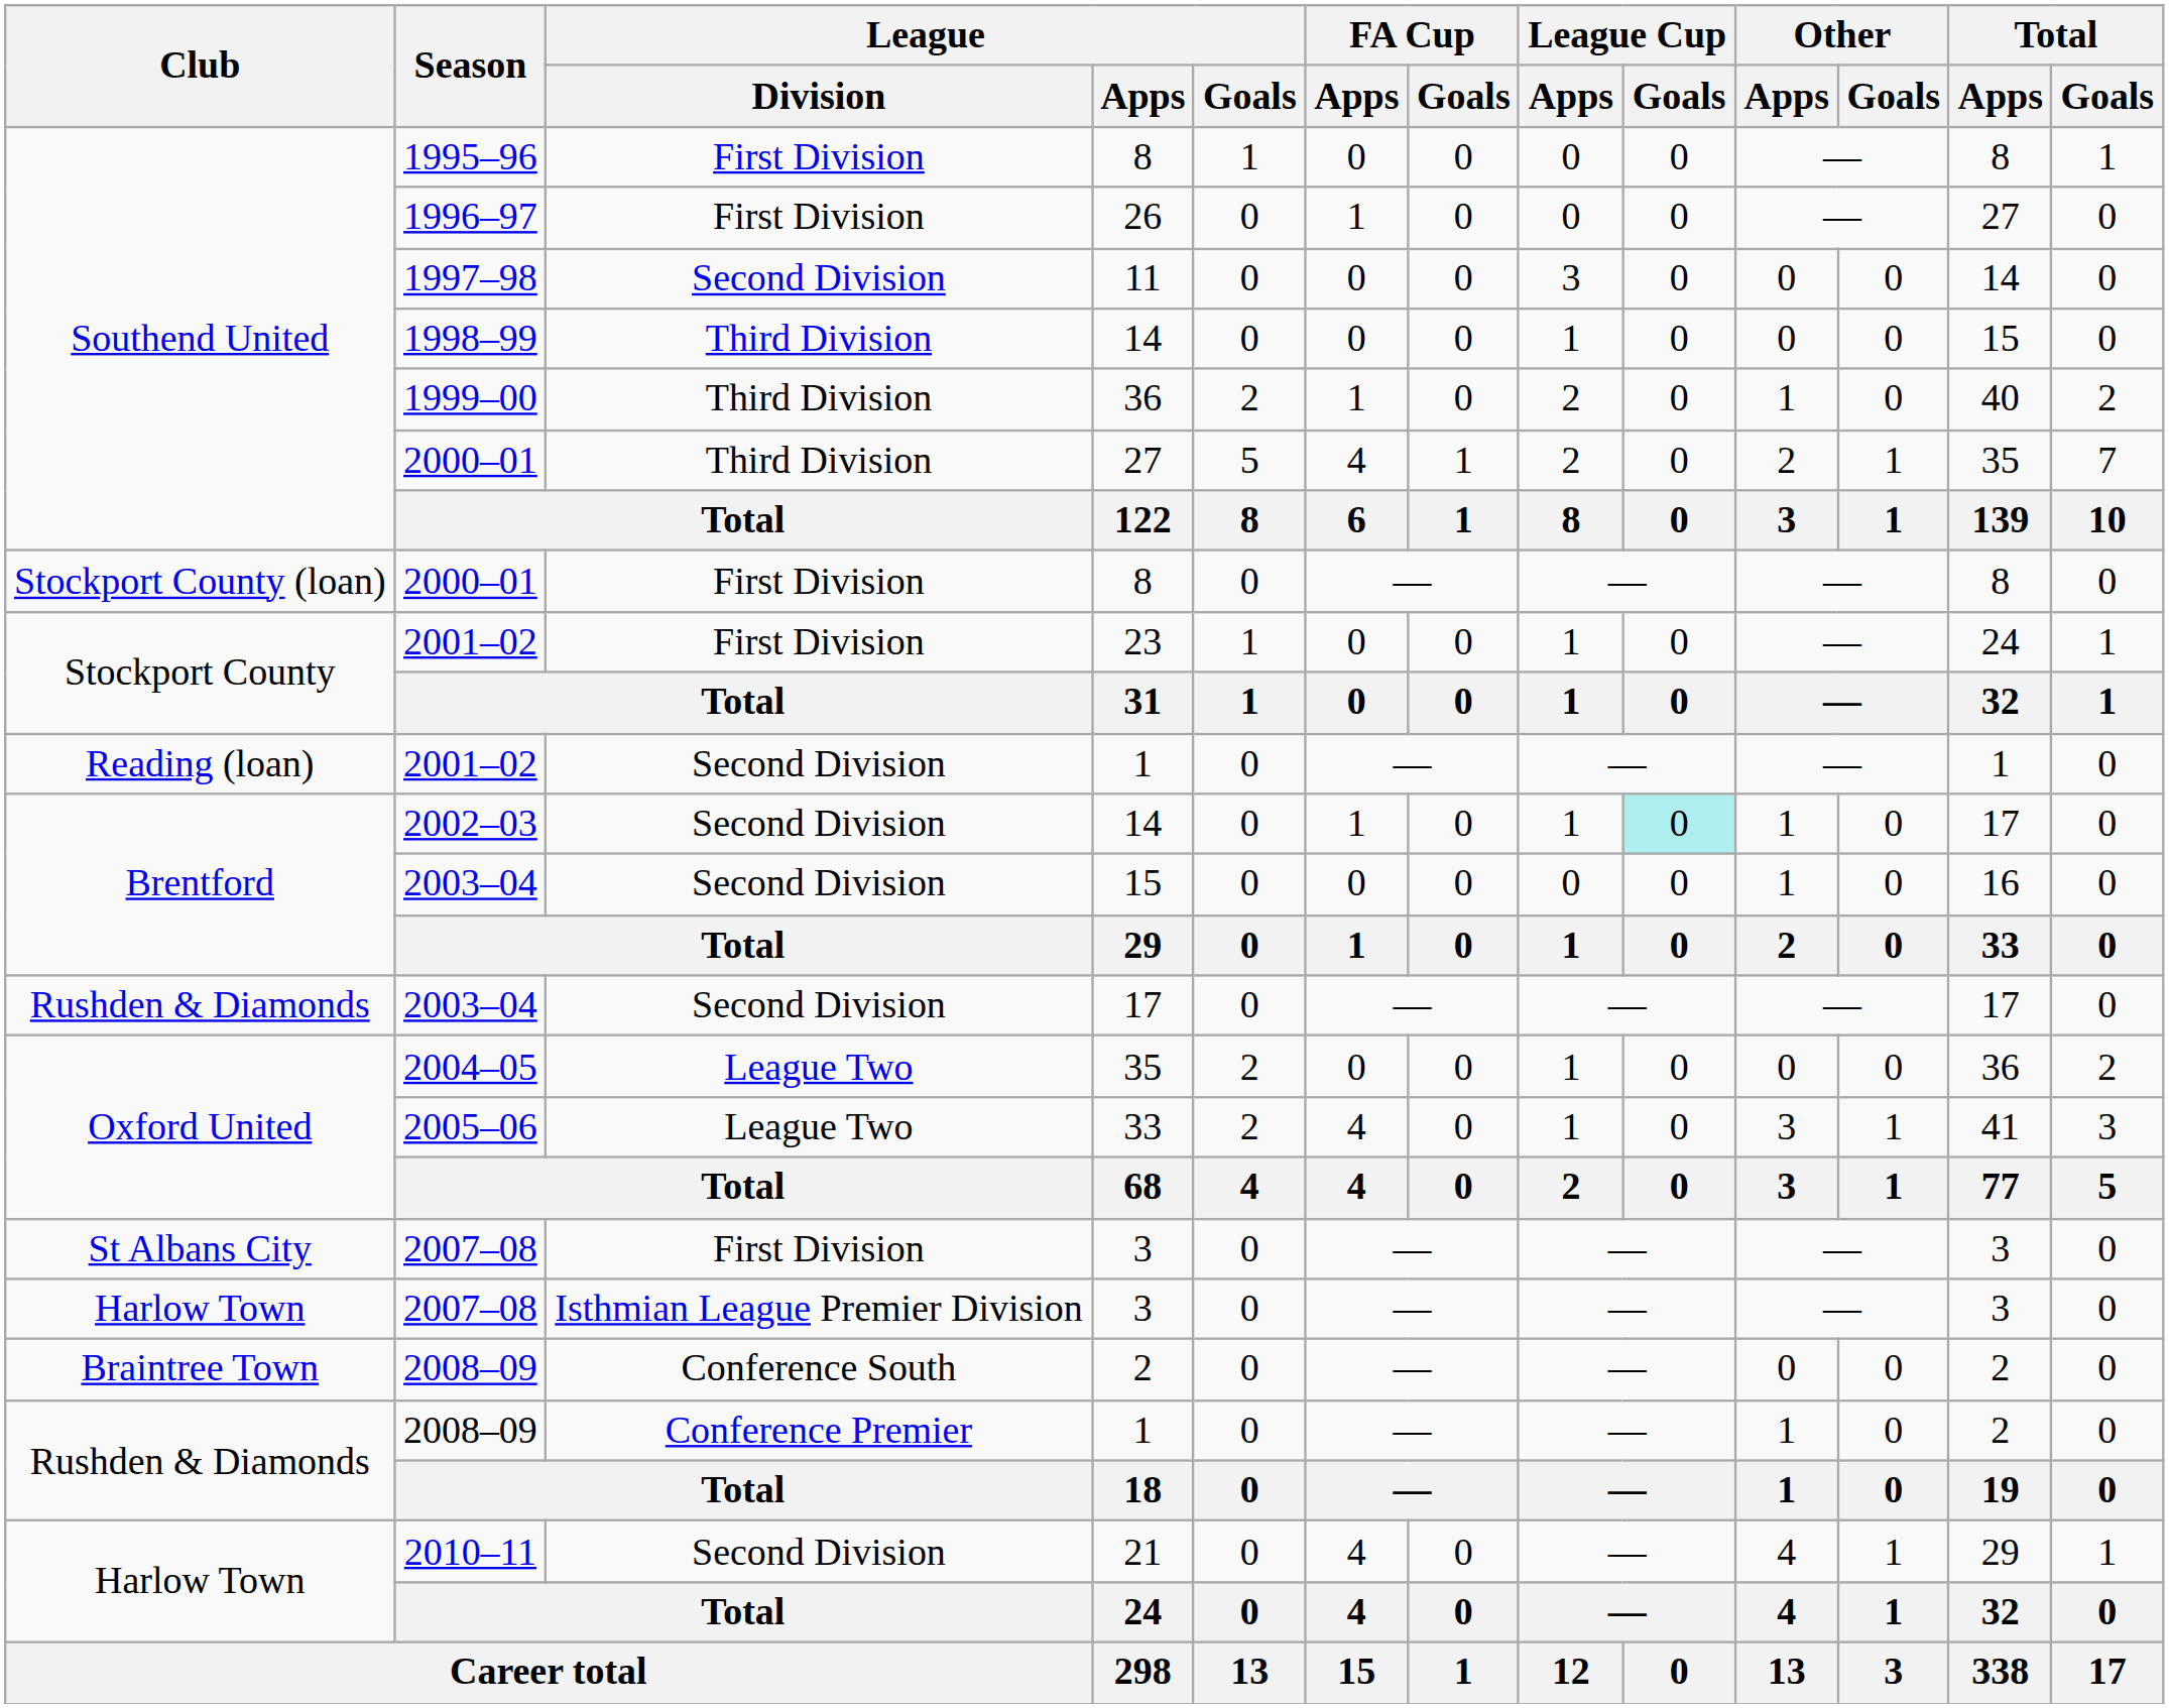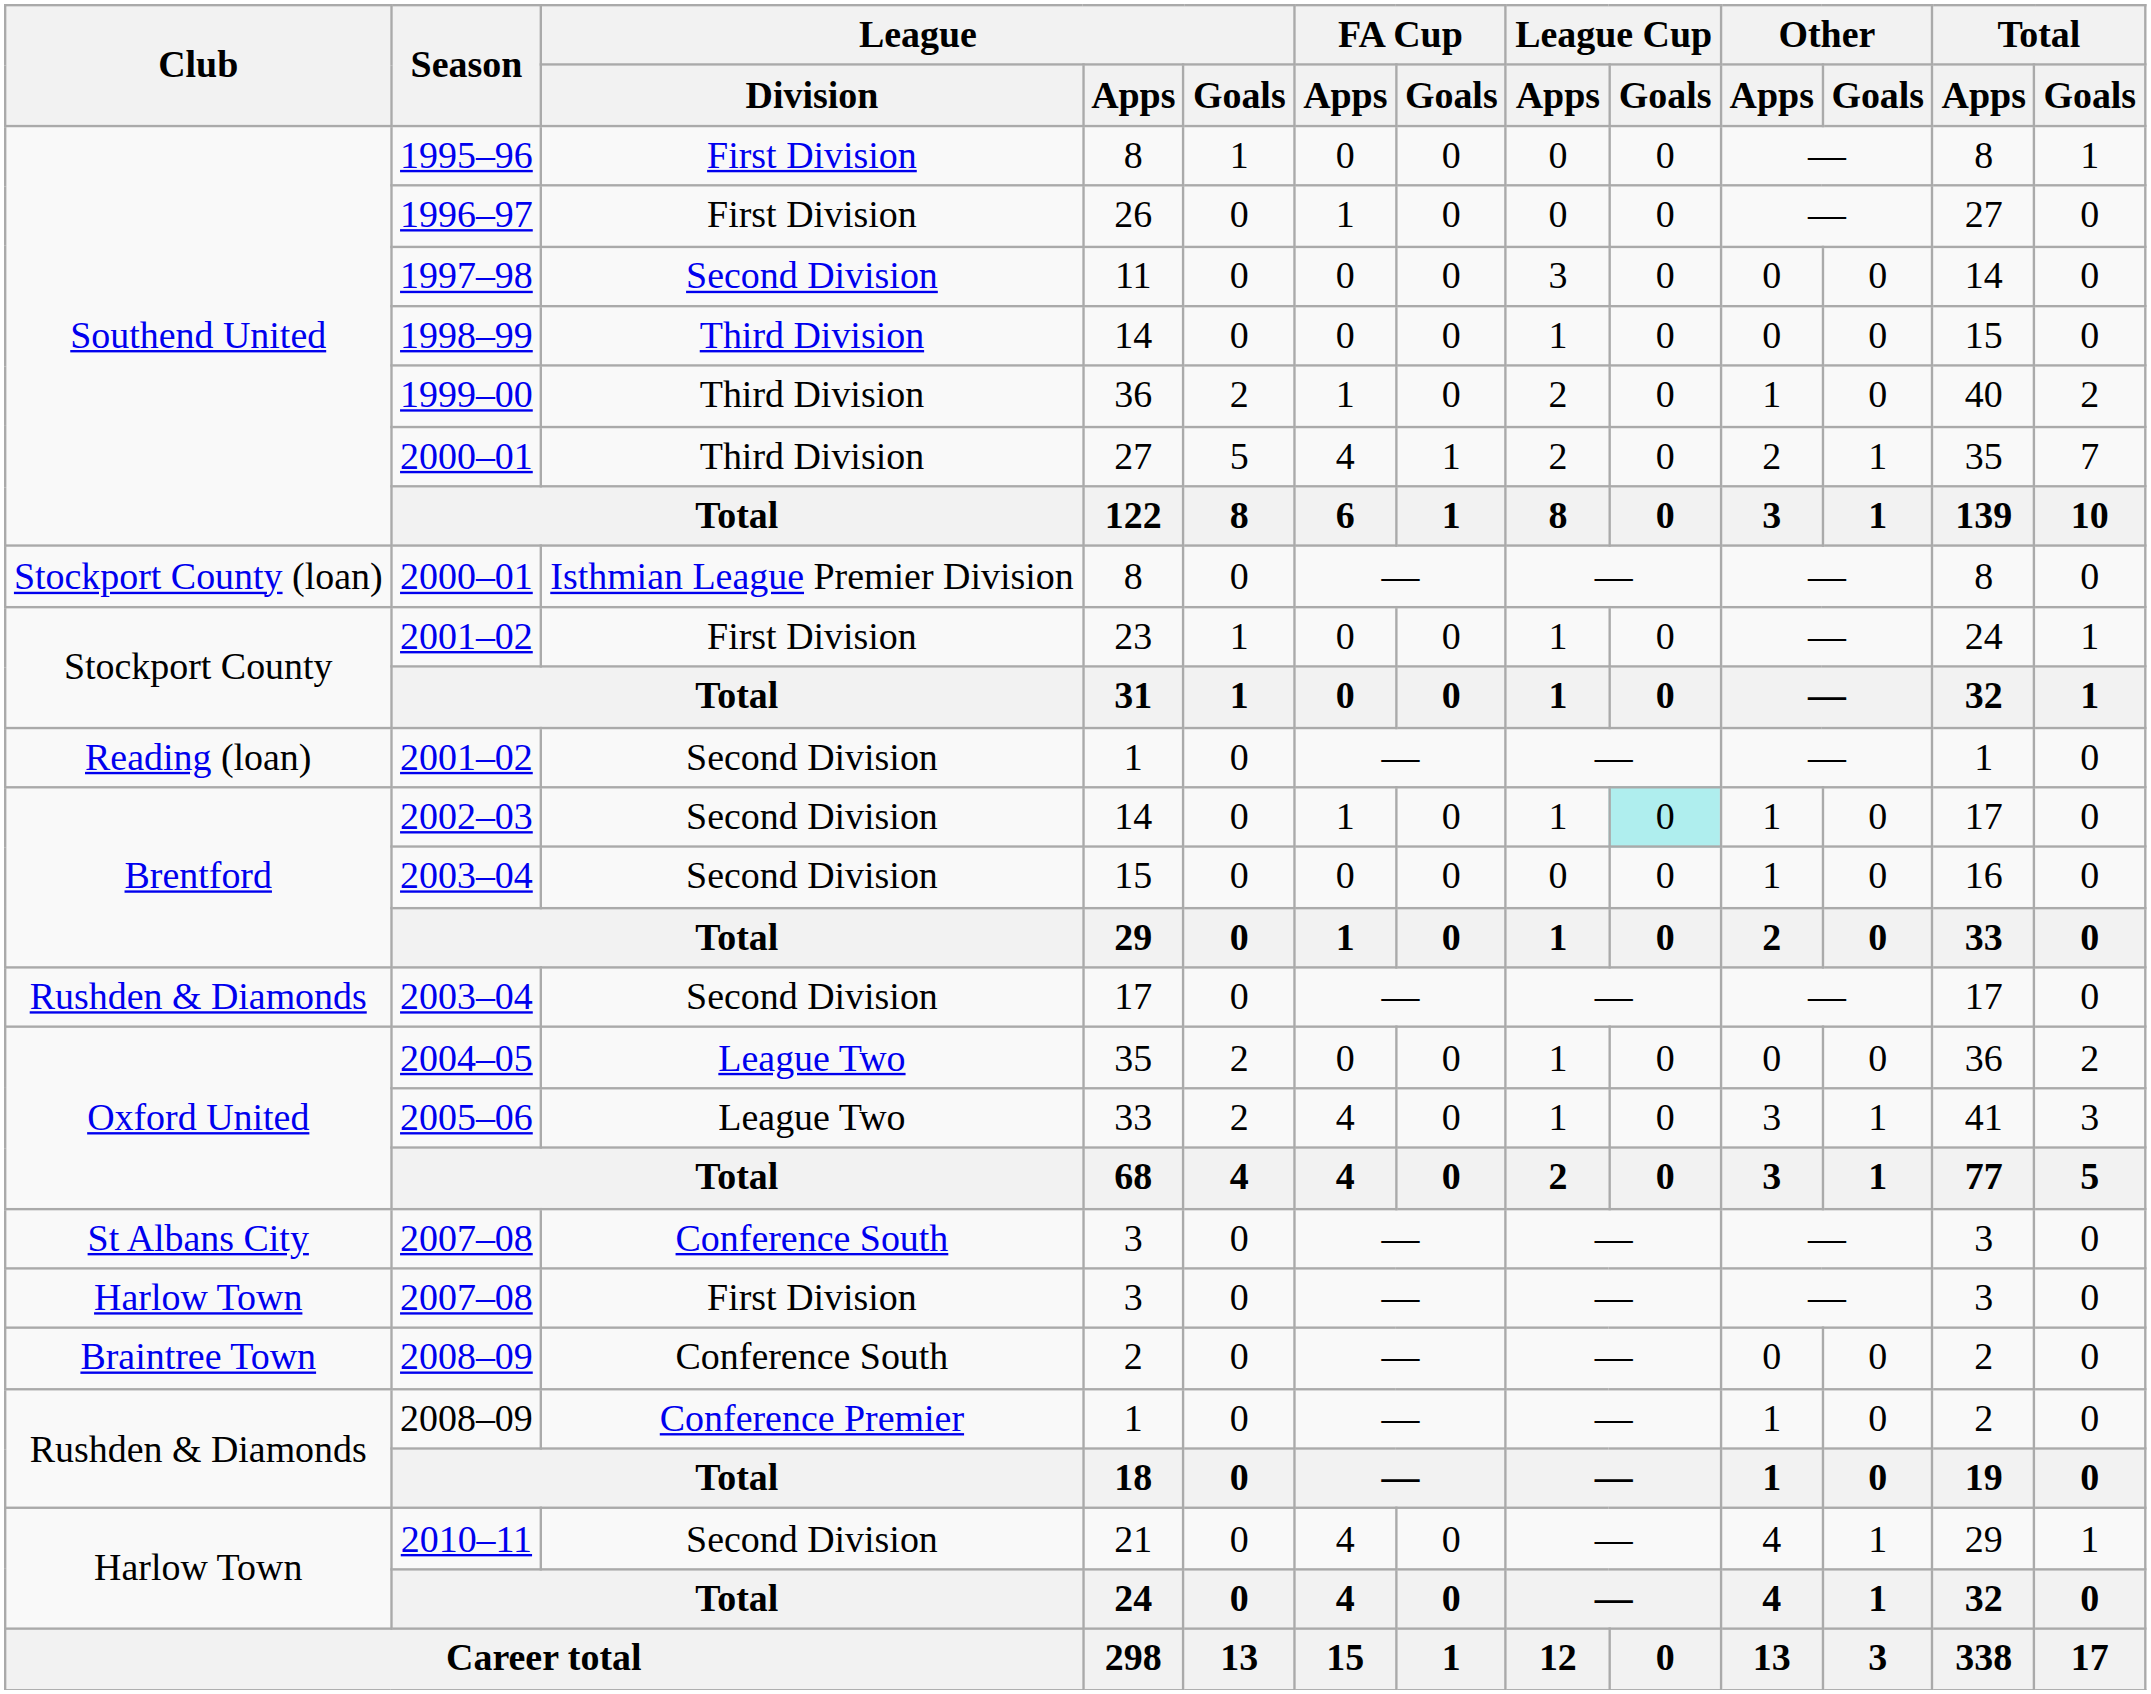Stockport County (loan) / 8 | League / Division: First Division -> Isthmian League Premier Division
St Albans City / 3 | League / Division: First Division -> Conference South
Harlow Town / 3 | League / Division: Isthmian League Premier Division -> First Division
